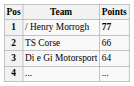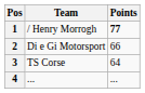2 | Team: TS Corse -> Di e Gi Motorsport
3 | Team: Di e Gi Motorsport -> TS Corse
